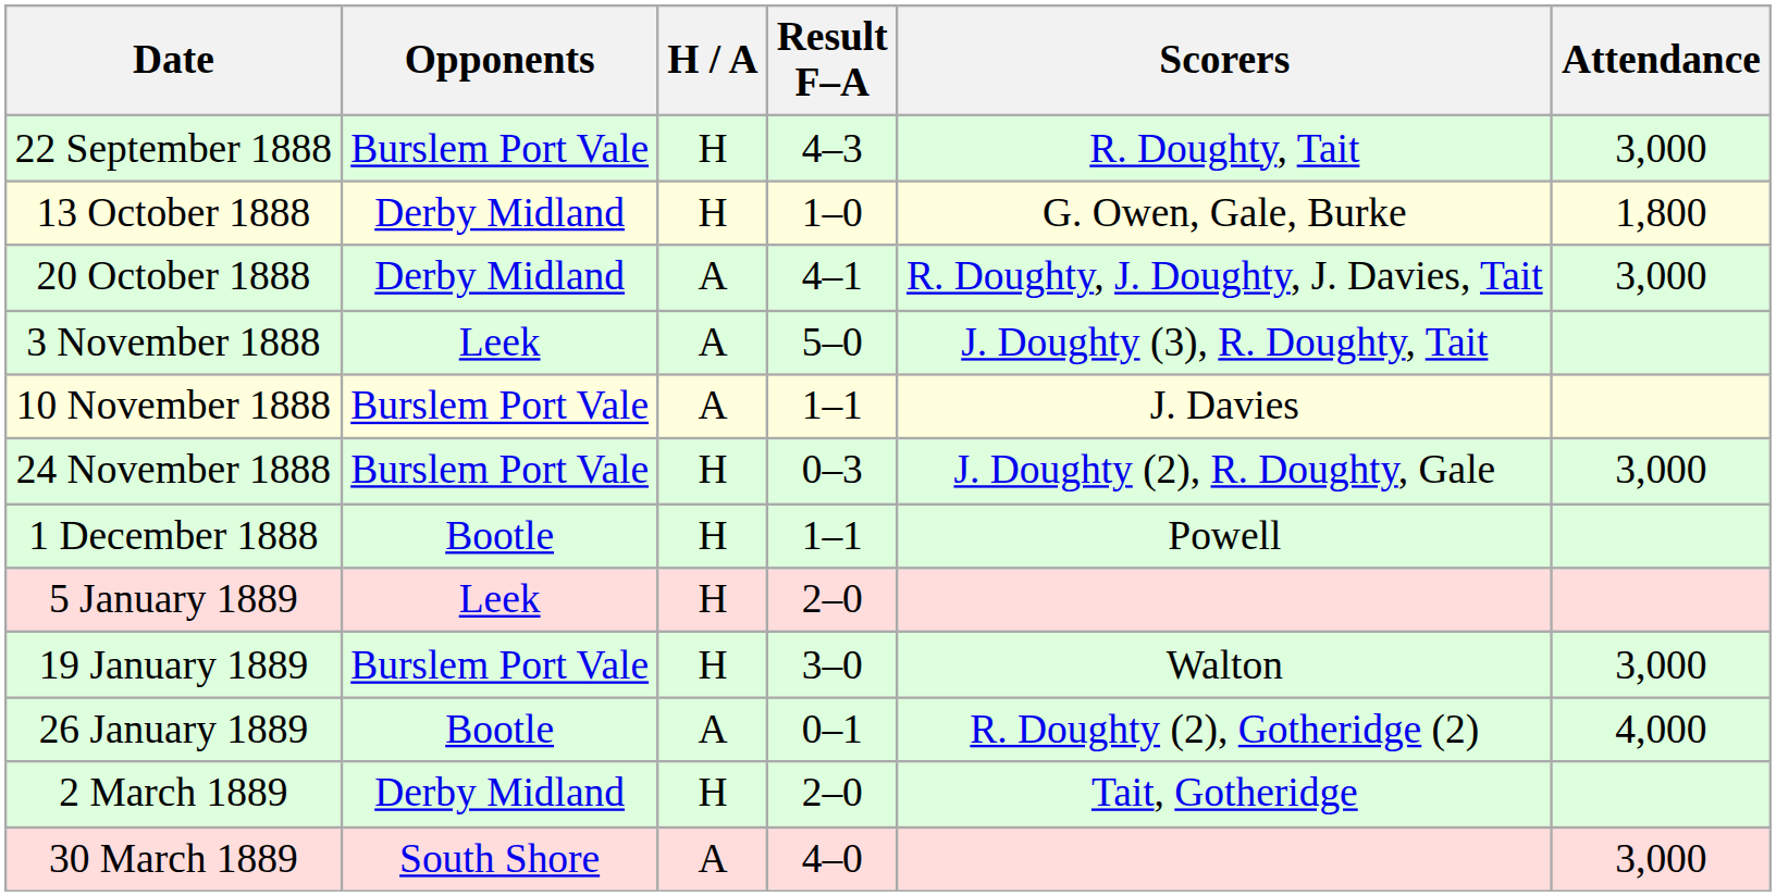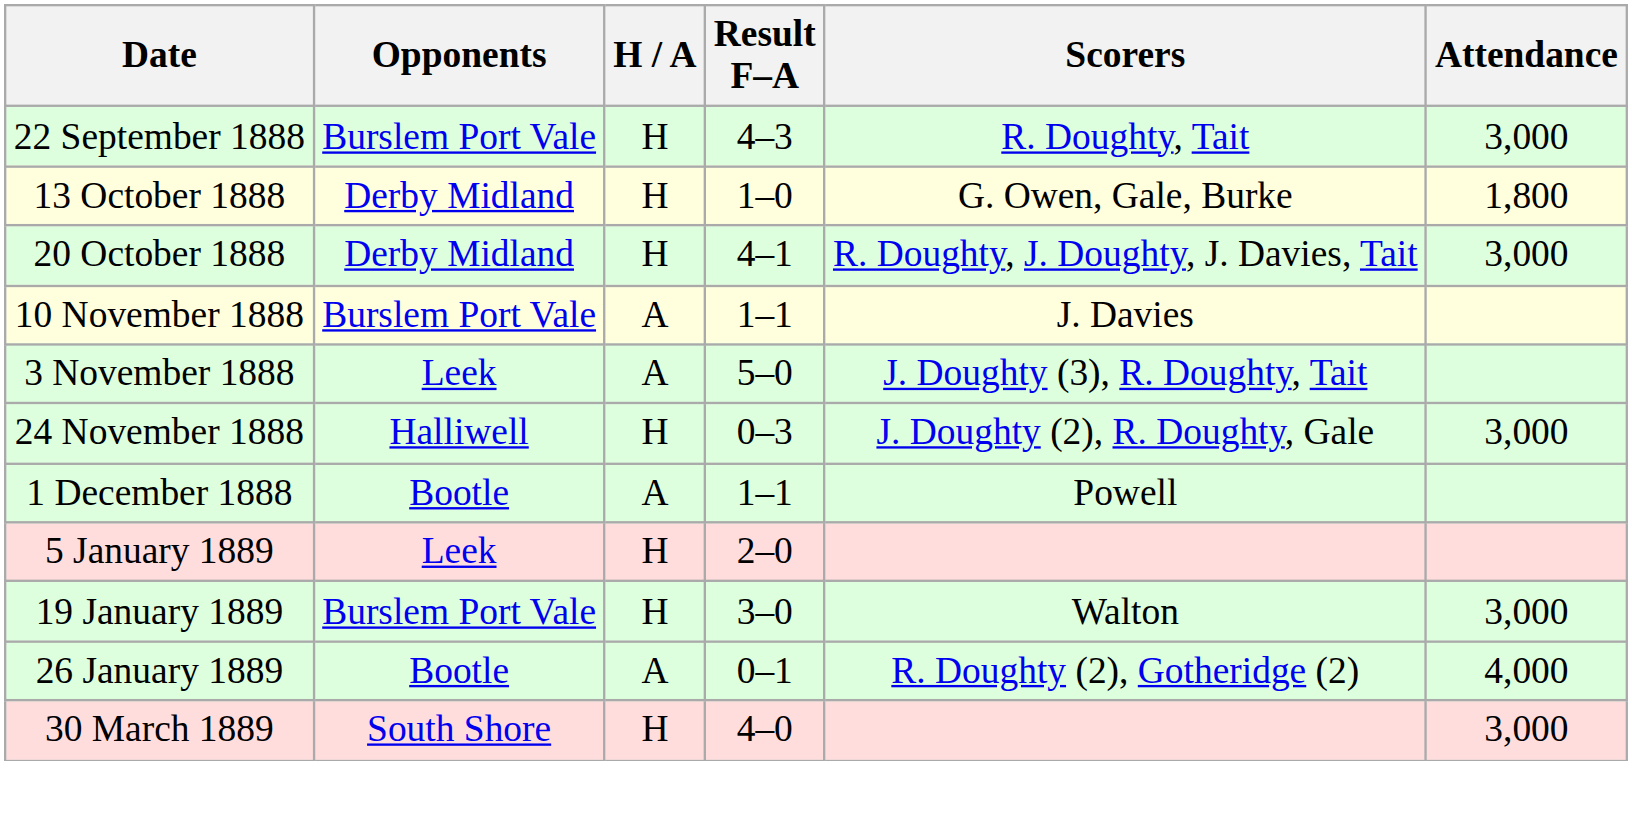20 October 1888 | H / A: A -> H
rows swapped: 3 November 1888 <-> 10 November 1888
24 November 1888 | Opponents: Burslem Port Vale -> Halliwell
1 December 1888 | H / A: H -> A
- row: 2 March 1889 | Derby Midland | H | 2–0 | Tait, Gotheridge
30 March 1889 | H / A: A -> H
